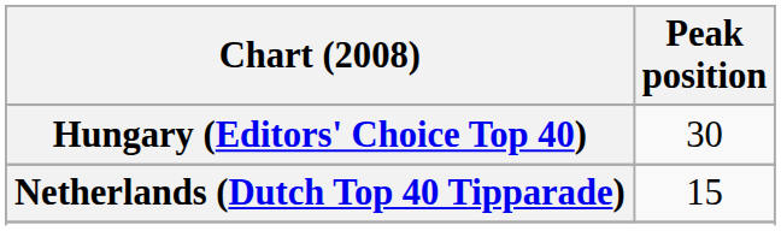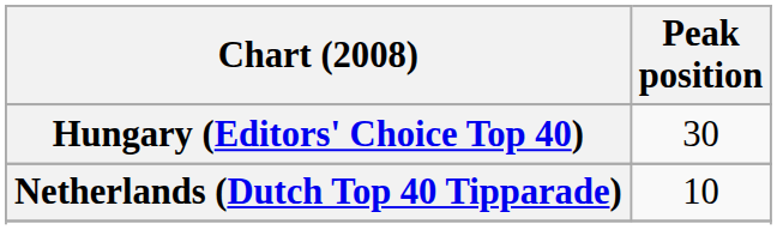Netherlands (Dutch Top 40 Tipparade) | Peak position: 15 -> 10
